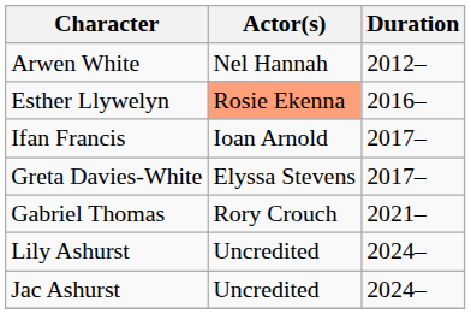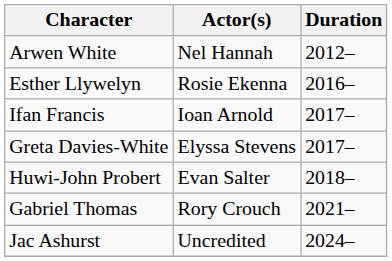Esther Llywelyn | Actor(s): lightsalmon background -> no background
+ row: Huwi-John Probert | Evan Salter | 2018–
- row: Lily Ashurst | Uncredited | 2024–
